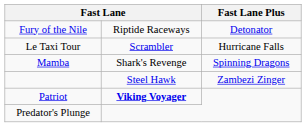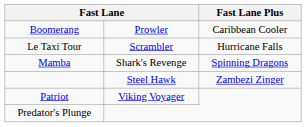+ row: Boomerang | Prowler | Caribbean Cooler
- row: Fury of the Nile | Riptide Raceways | Detonator
Patriot | column 2: bold -> normal
